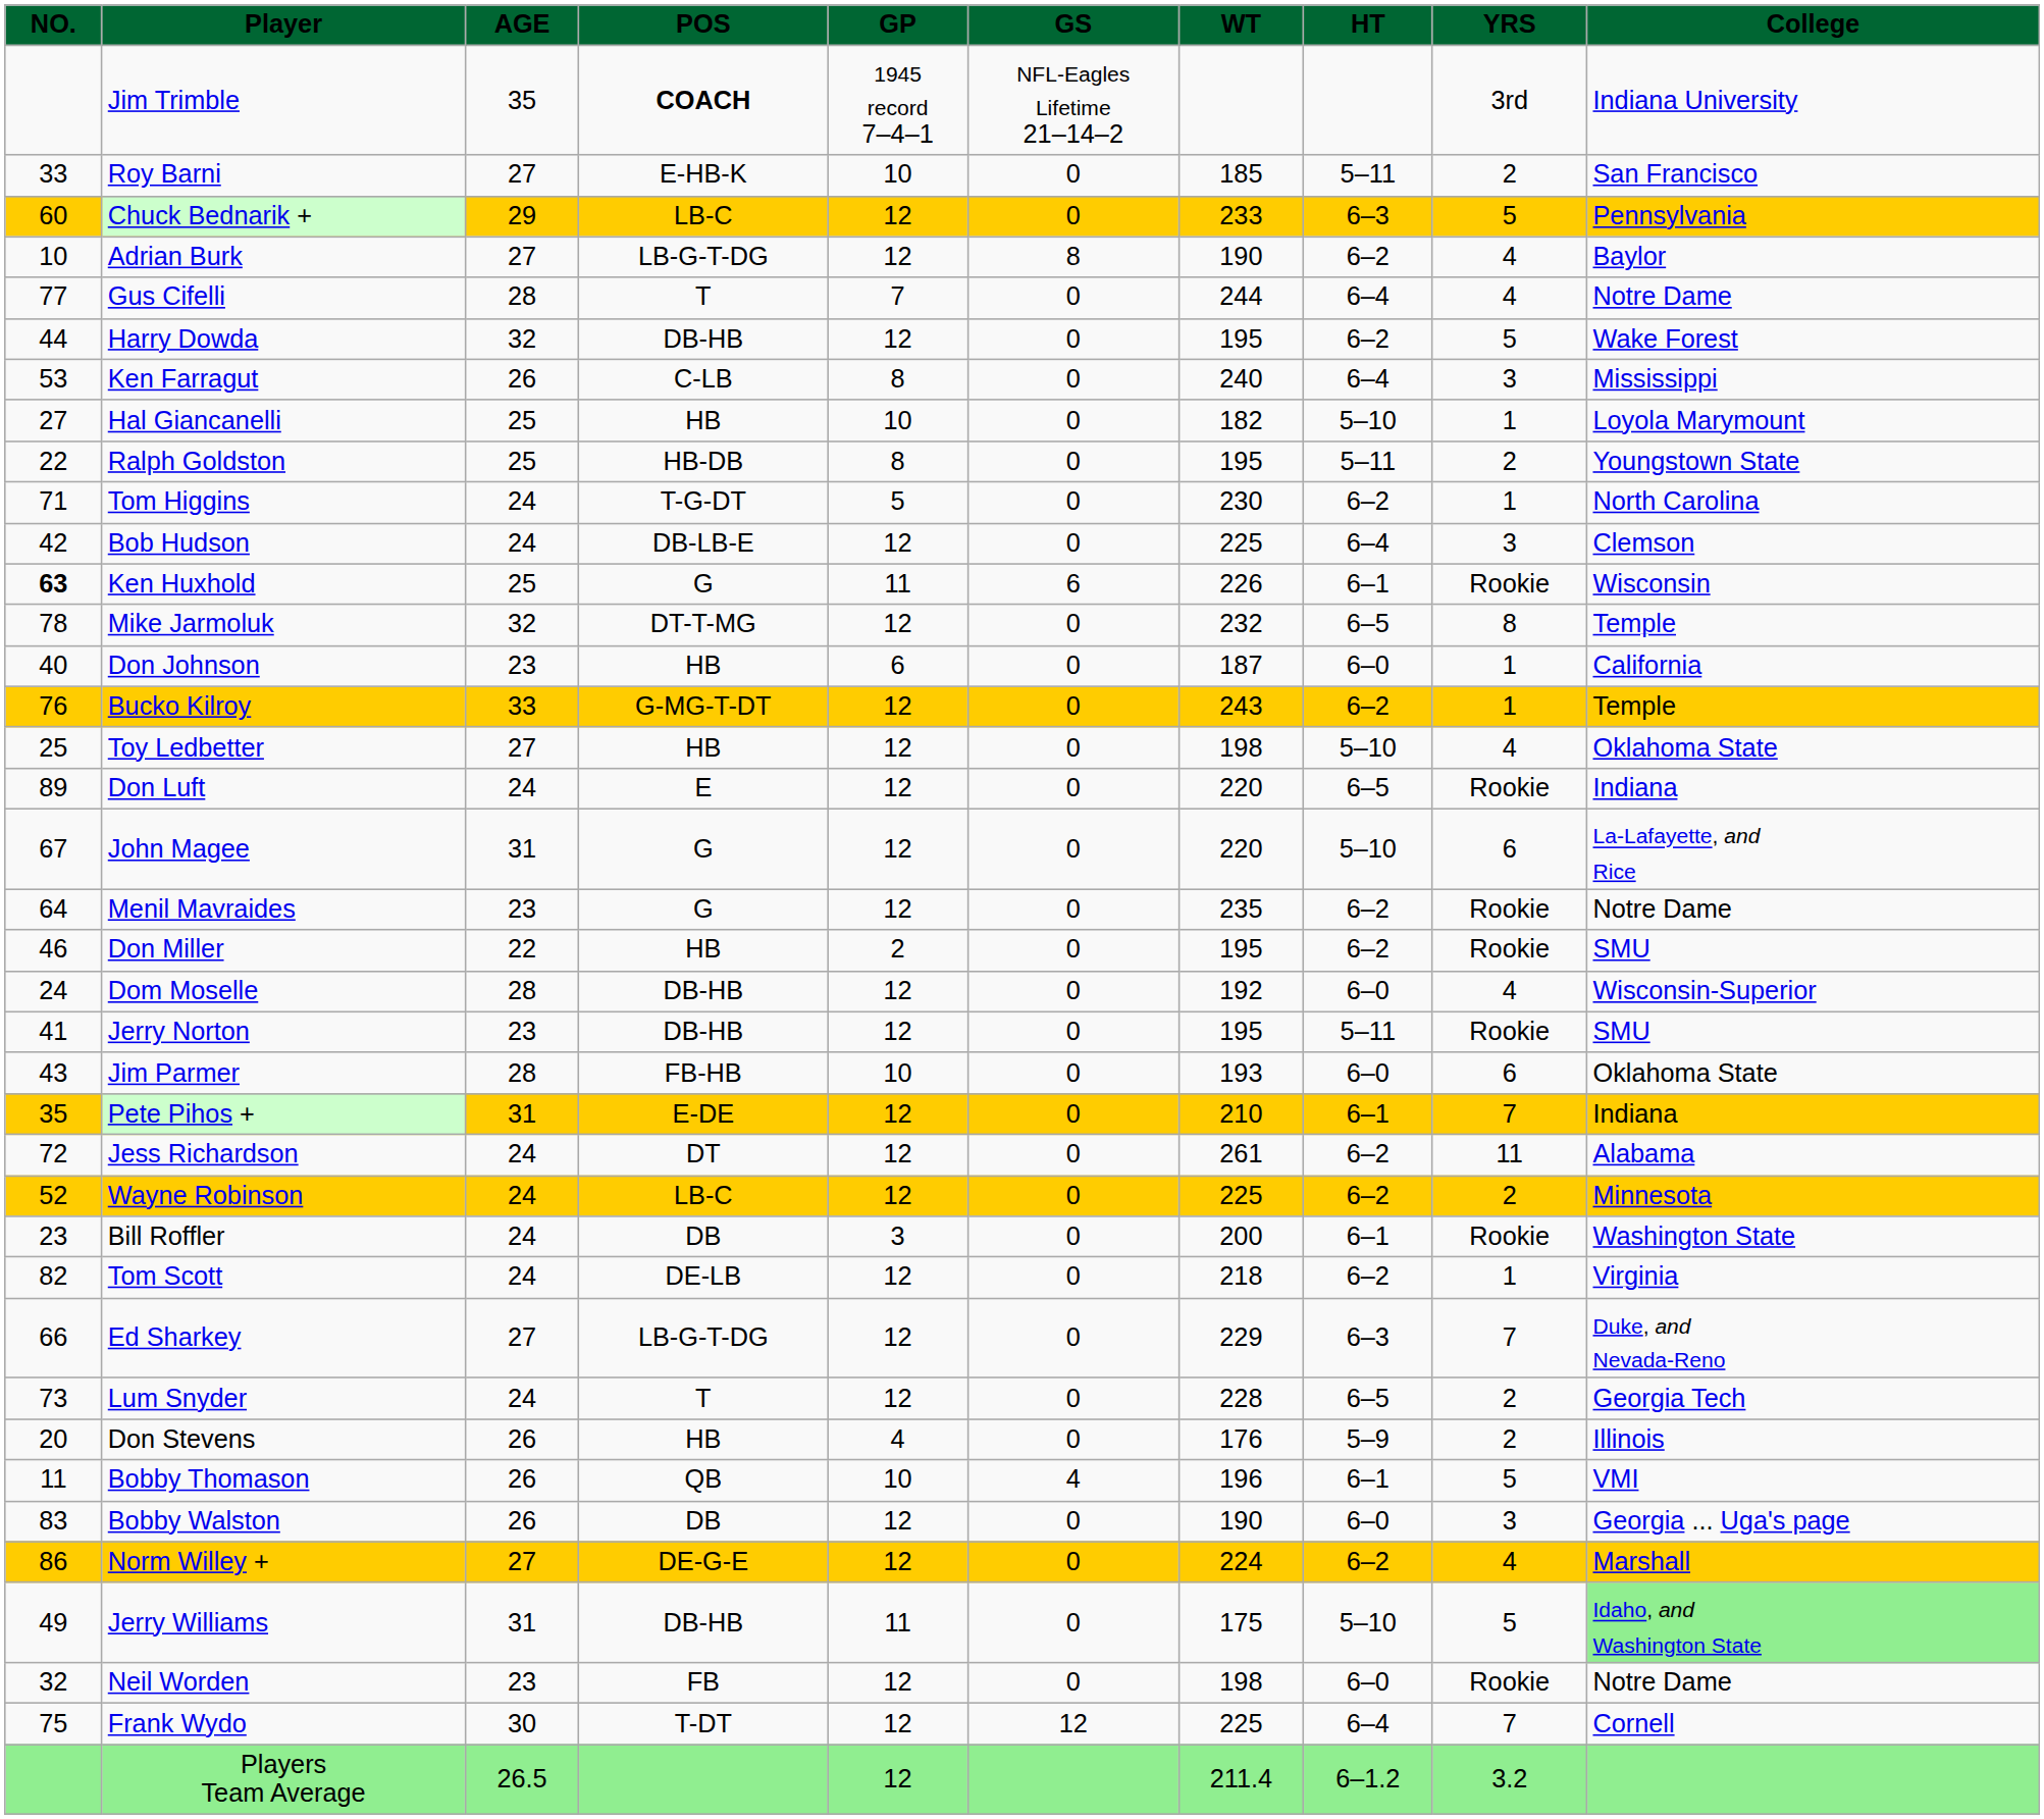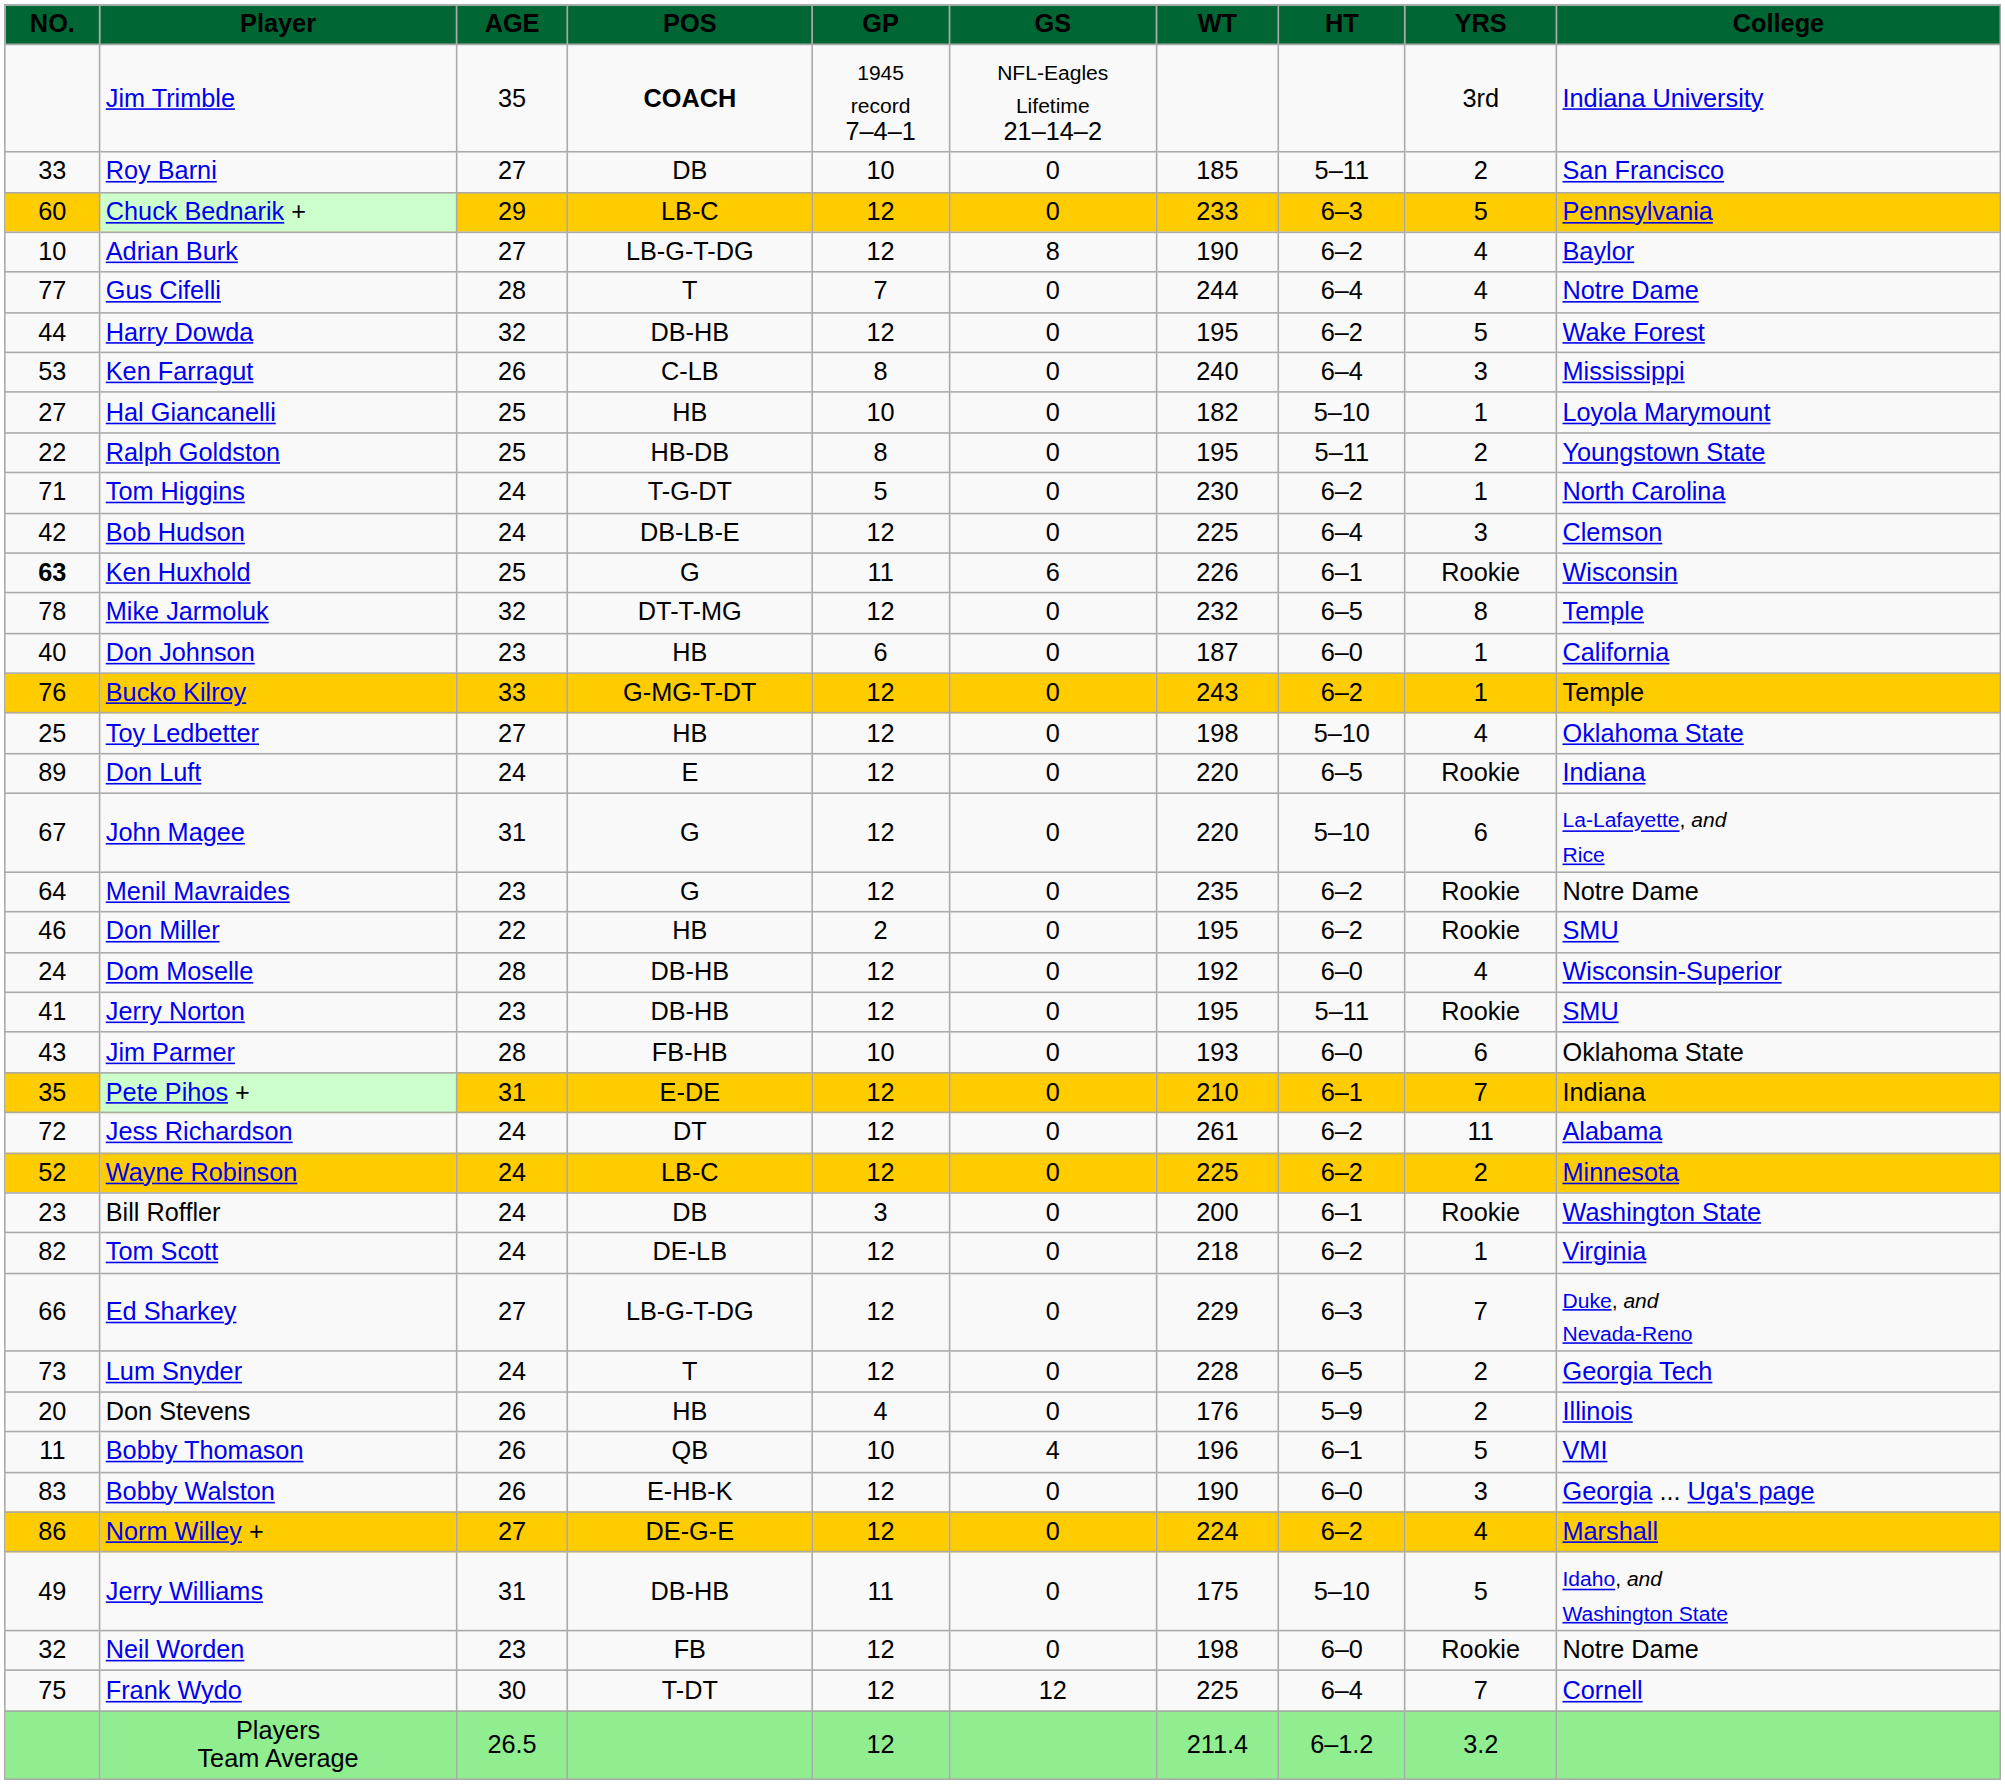Roy Barni | POS: E-HB-K -> DB
Bobby Walston | POS: DB -> E-HB-K
Jerry Williams | College: lightgreen background -> no background
